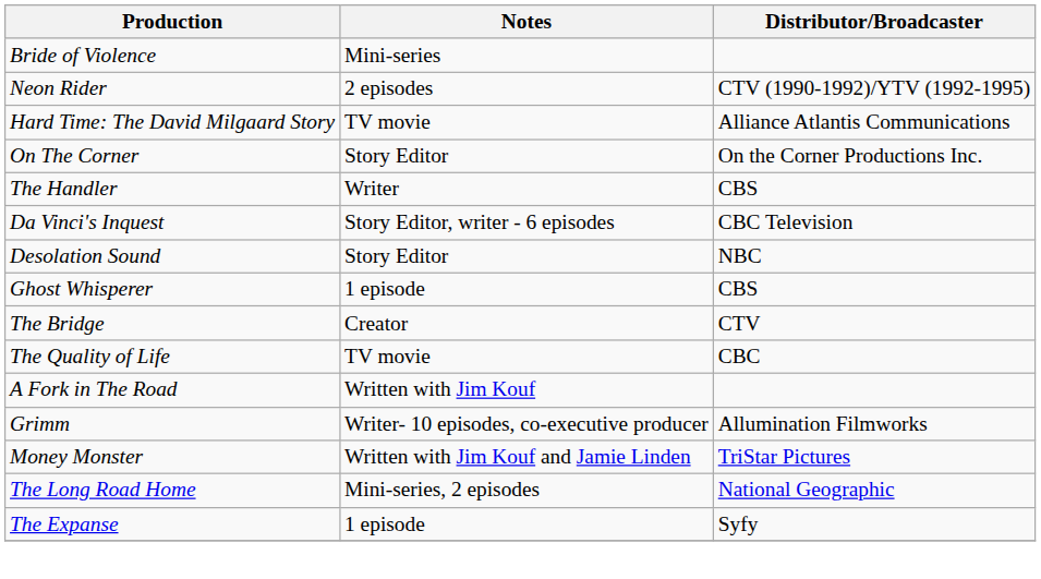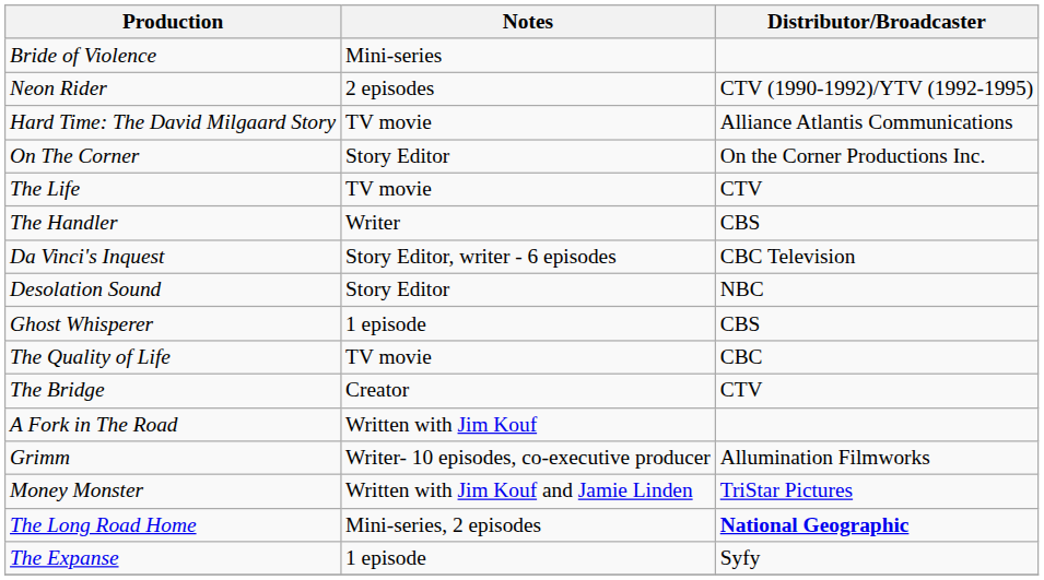+ row: The Life | TV movie | CTV
rows swapped: The Quality of Life <-> The Bridge
The Long Road Home | Distributor/Broadcaster: normal -> bold
